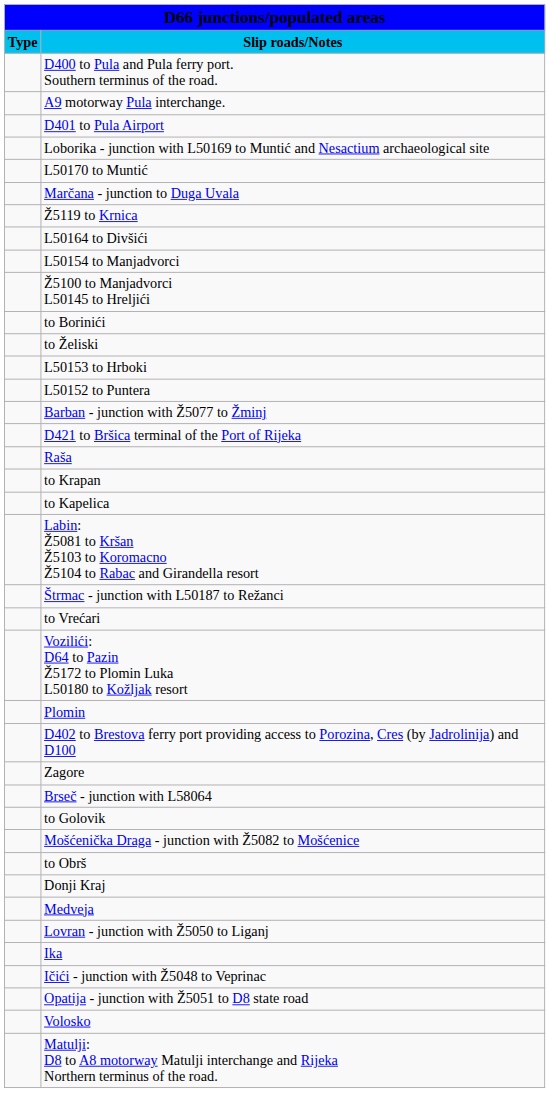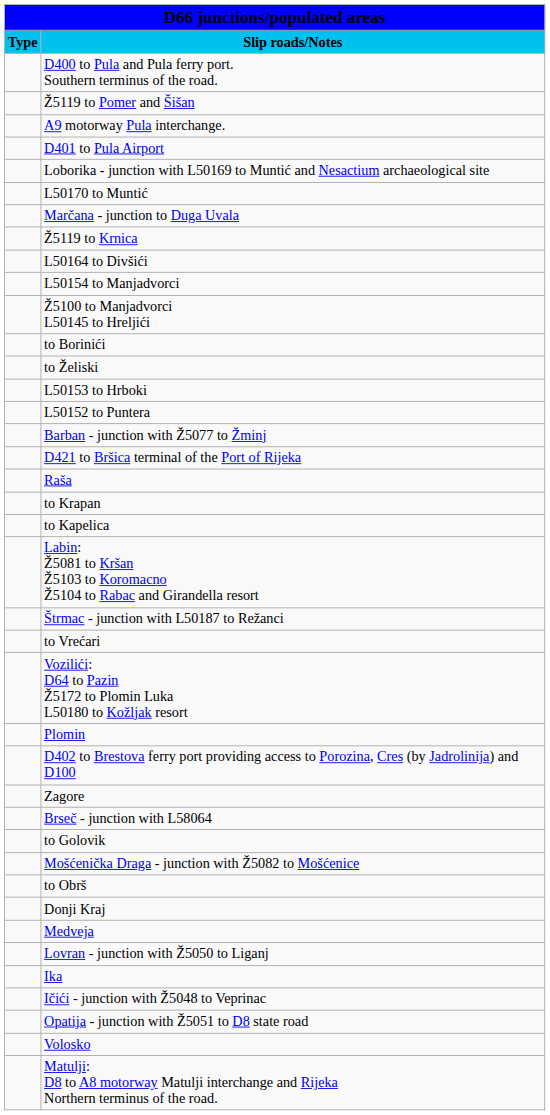+ row: Ž5119 to Pomer and Šišan
